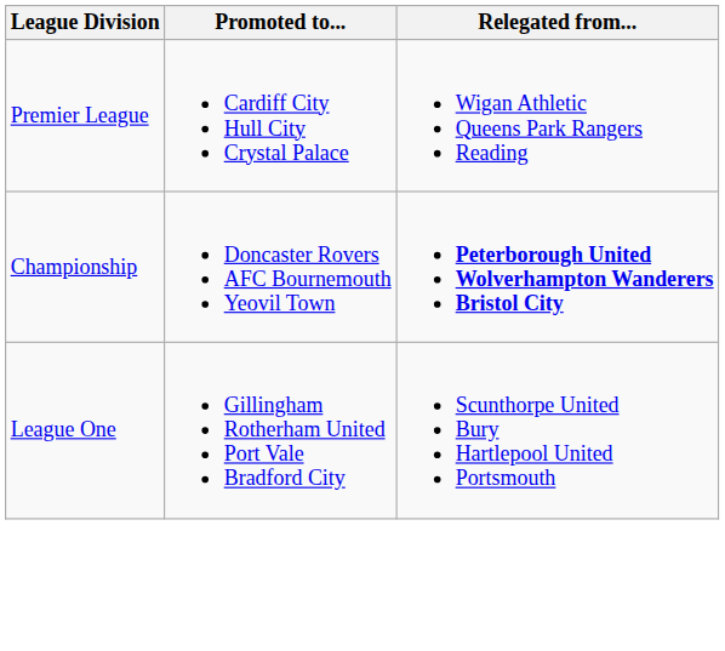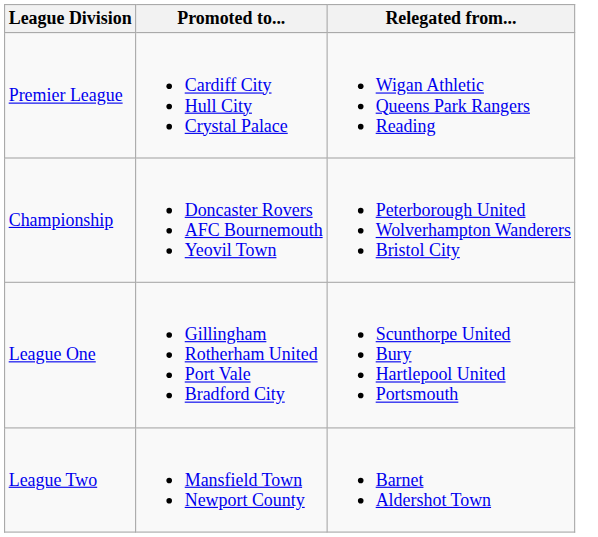Championship | Relegated from...: bold -> normal
+ row: League Two | Mansfield Town Newport County | Barnet Aldershot Town
